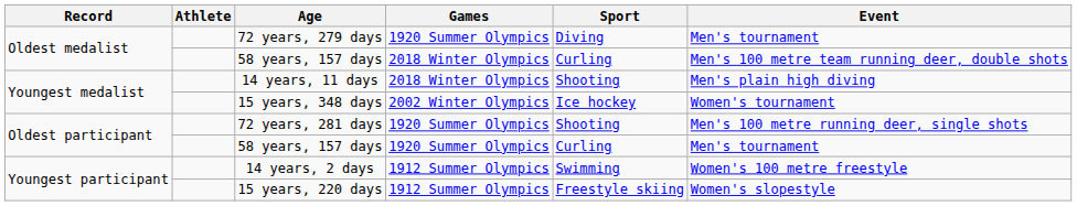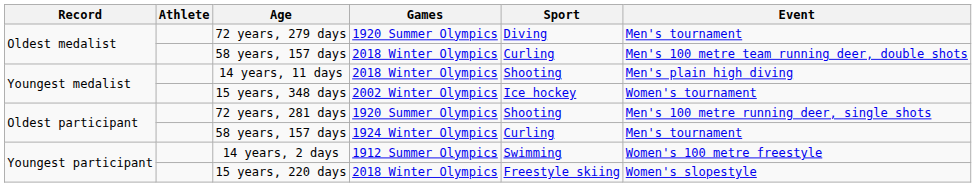Oldest participant / 58 years, 157 days | Games: 1920 Summer Olympics -> 1924 Winter Olympics
15 years, 220 days | Games: 1912 Summer Olympics -> 2018 Winter Olympics
